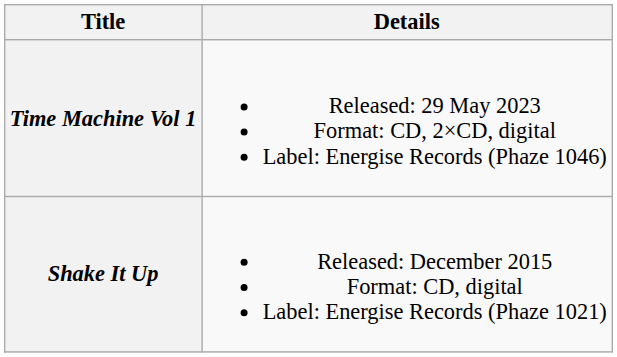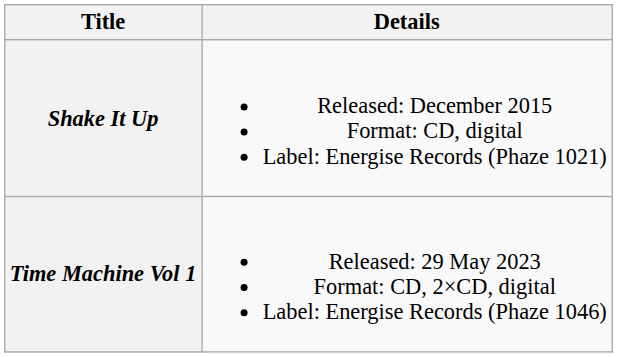rows swapped: Shake It Up <-> Time Machine Vol 1
